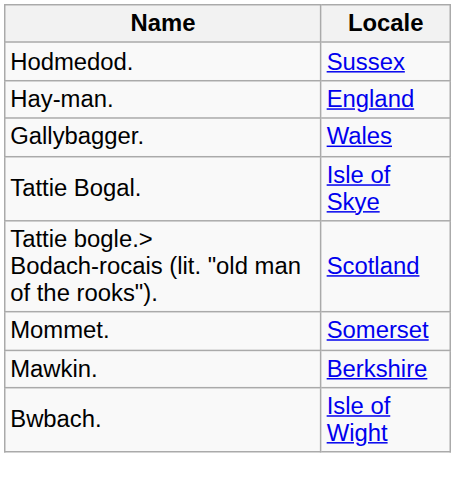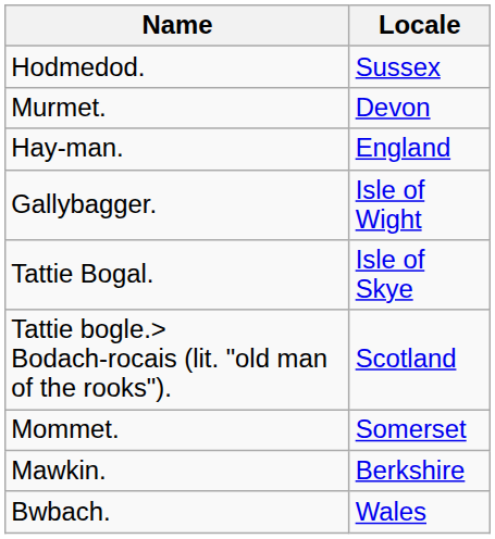+ row: Murmet. | Devon
Gallybagger. | Locale: Wales -> Isle of Wight
Bwbach. | Locale: Isle of Wight -> Wales
